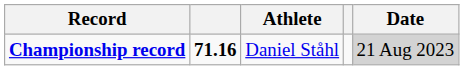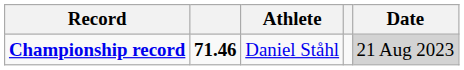Championship record | column 2: 71.16 -> 71.46
